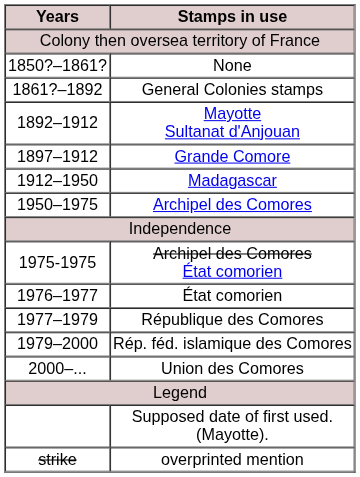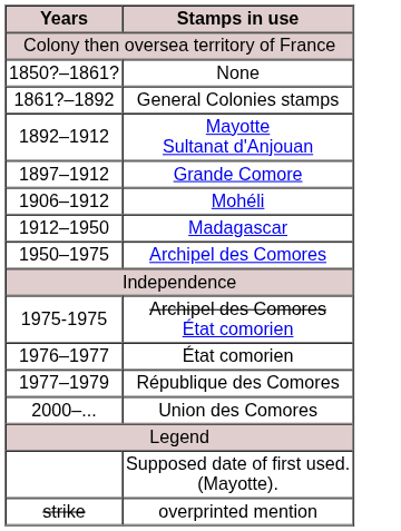+ row: 1906–1912 | Mohéli
- row: 1979–2000 | Rép. féd. islamique des Comores
